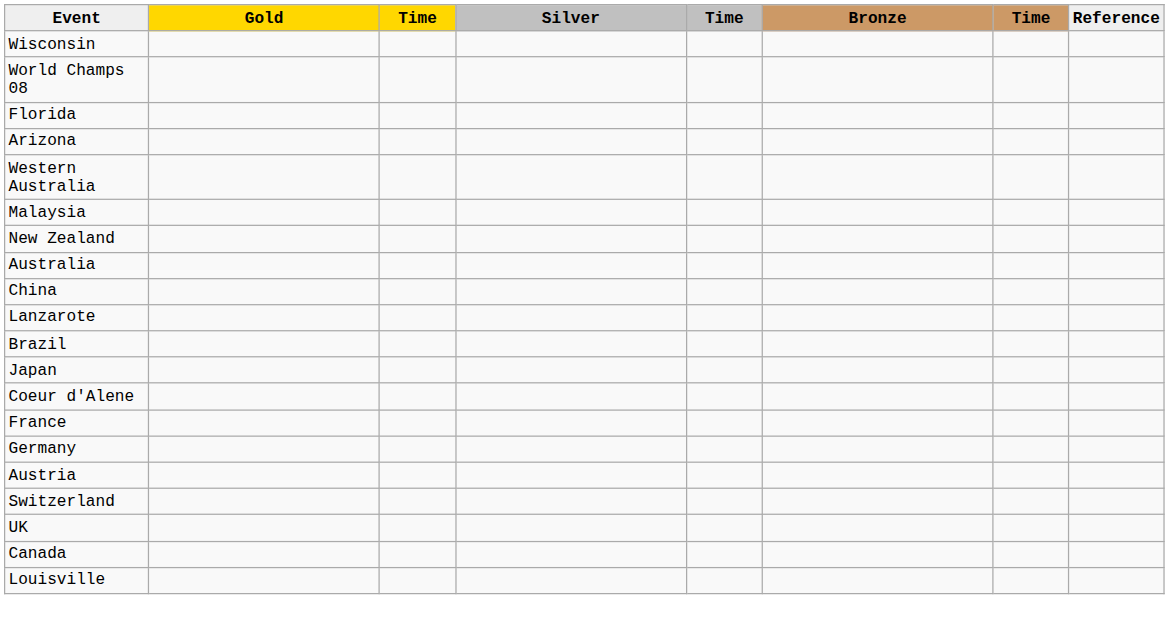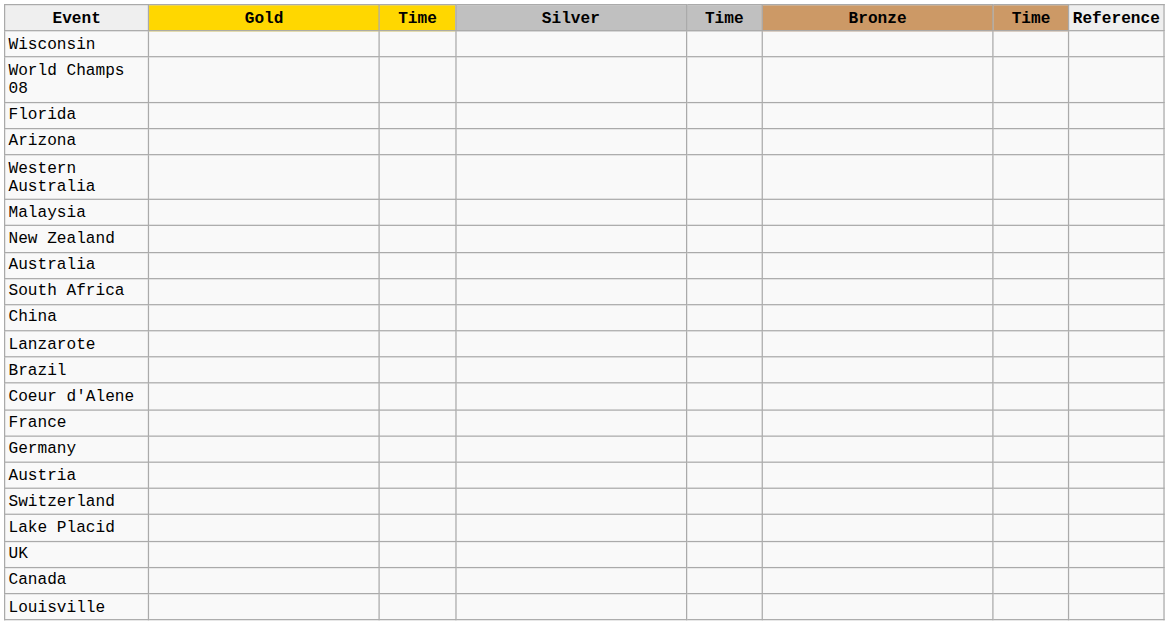+ row: South Africa
- row: Japan
+ row: Lake Placid
